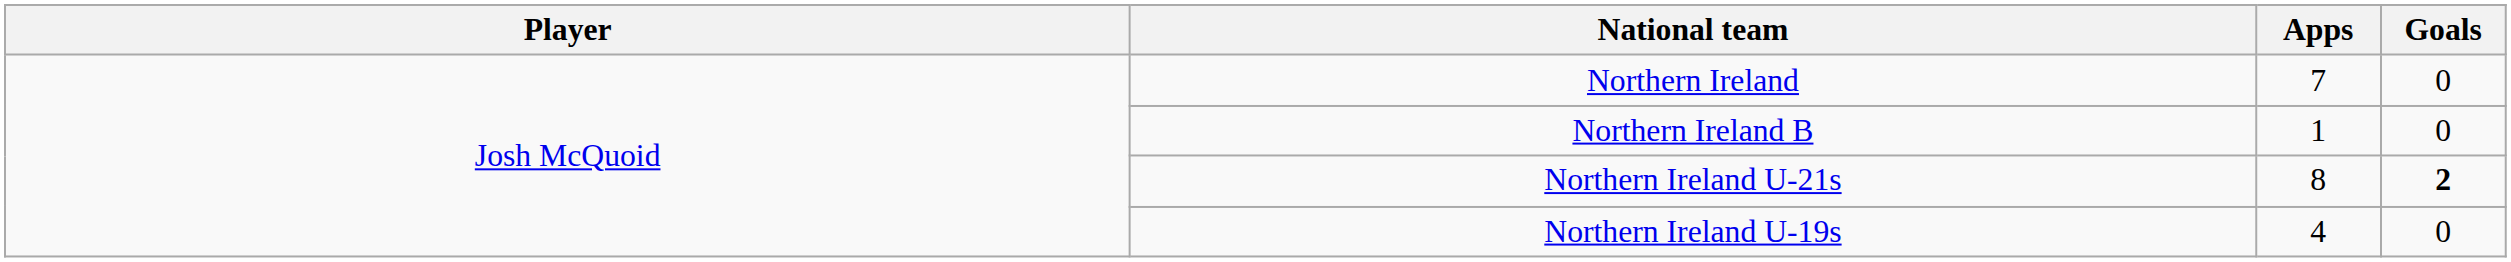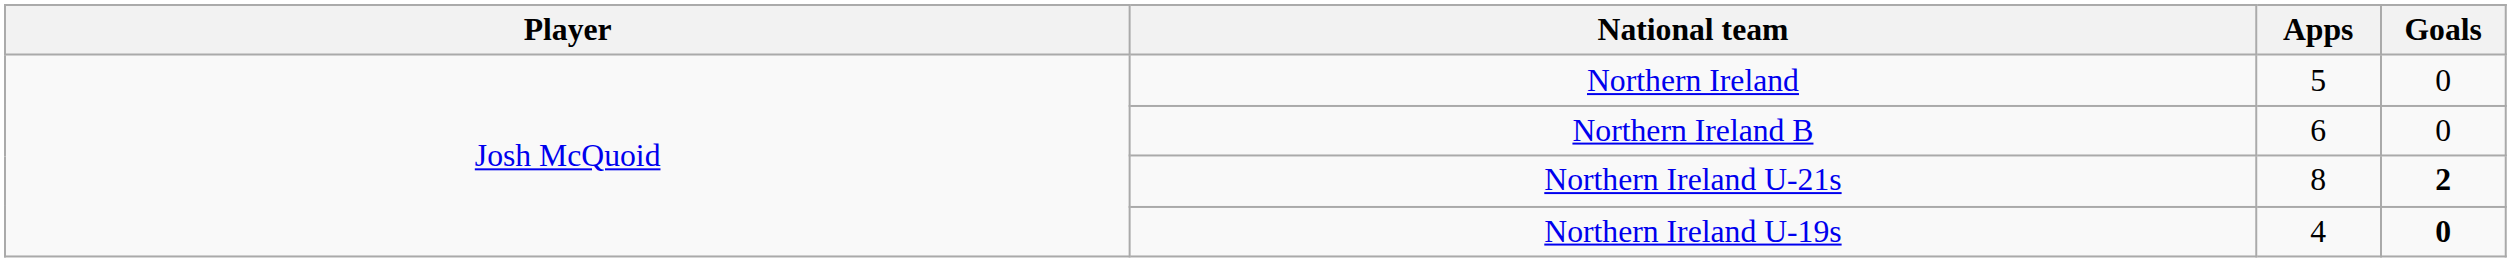Northern Ireland | Apps: 7 -> 5
Northern Ireland B | Apps: 1 -> 6
Northern Ireland U-19s | Goals: normal -> bold
